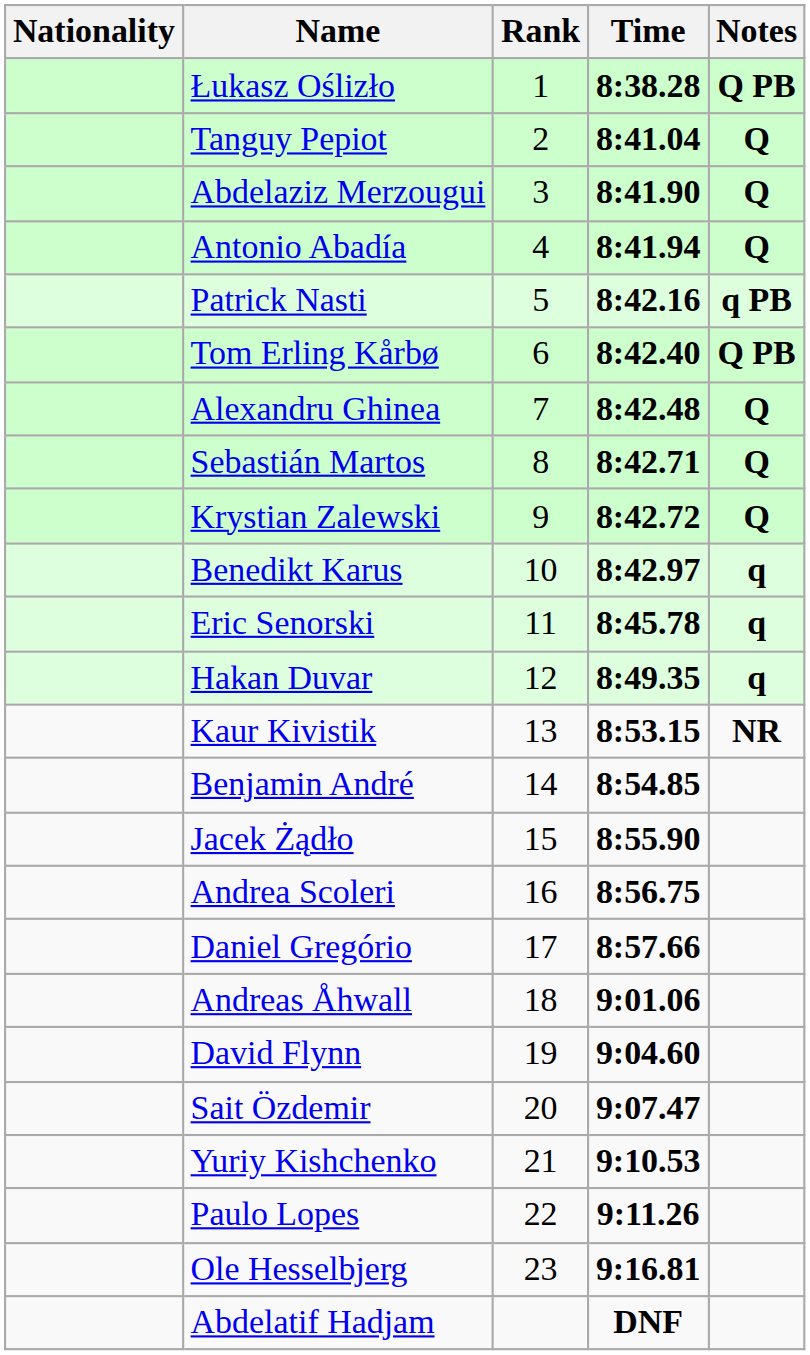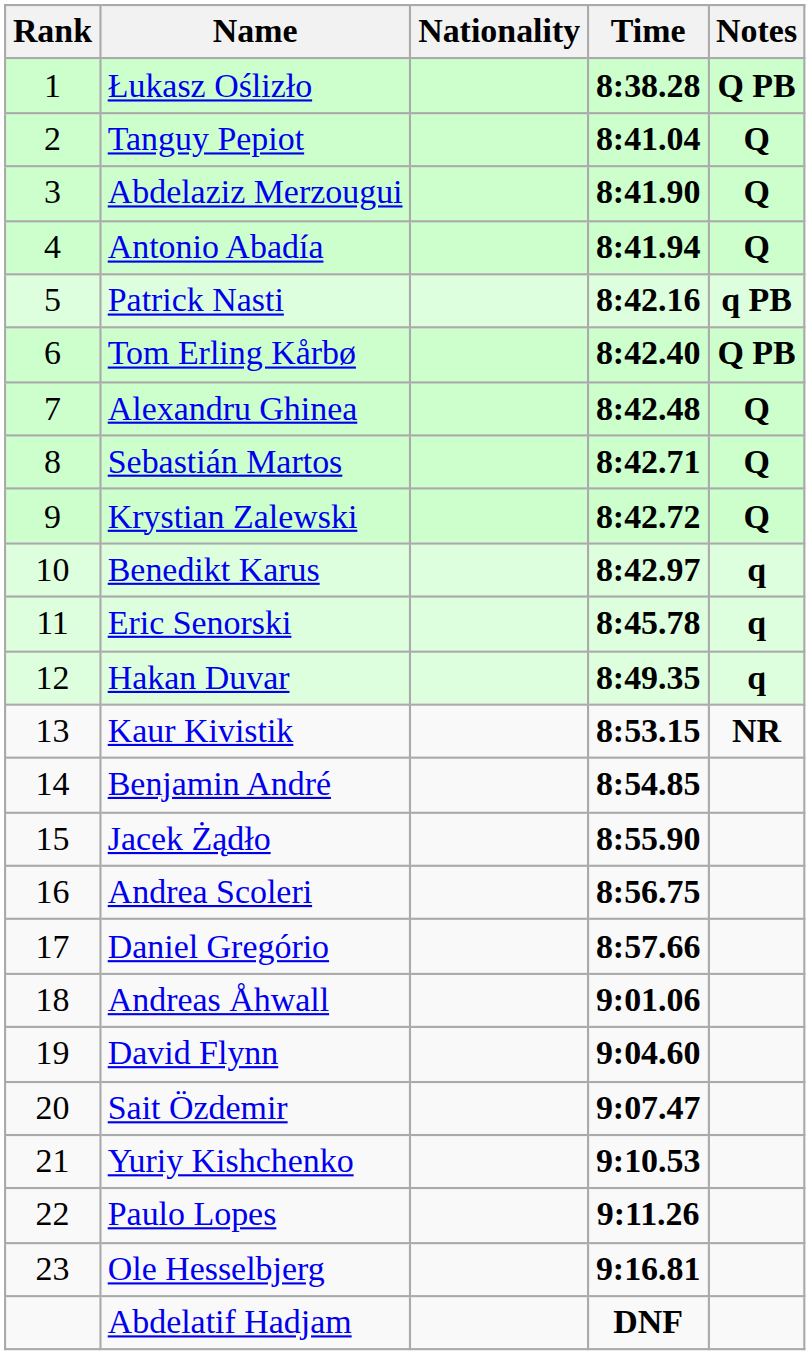columns swapped: Rank <-> Nationality
